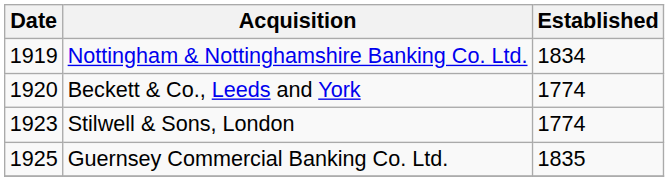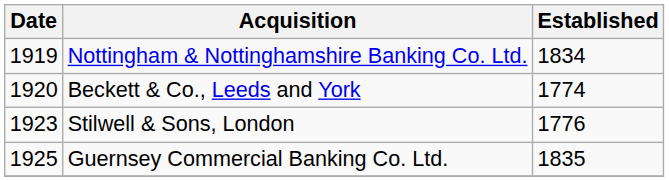Stilwell & Sons, London | Established: 1774 -> 1776
